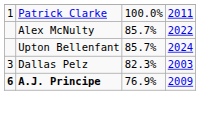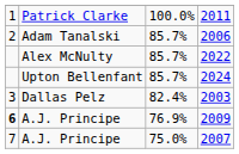+ row: 2 | Adam Tanalski | 85.7% | 2006
2003 | column 3: 82.3% -> 82.4%
2009 | column 2: bold -> normal
+ row: 7 | A.J. Principe | 75.0% | 2007
